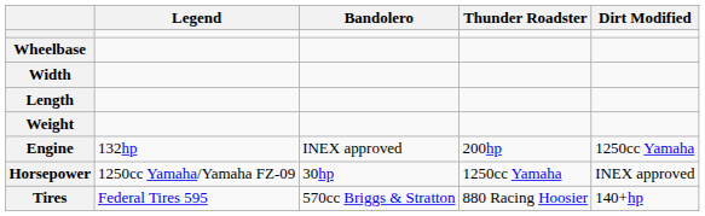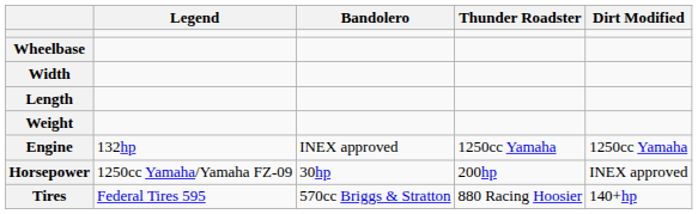Engine | Thunder Roadster: 200hp -> 1250cc Yamaha
Horsepower | Thunder Roadster: 1250cc Yamaha -> 200hp
